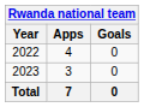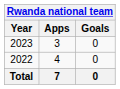rows swapped: 2022 <-> 2023
